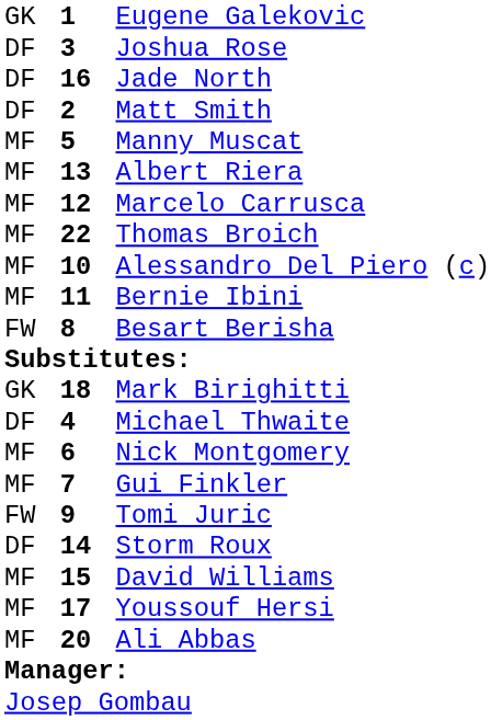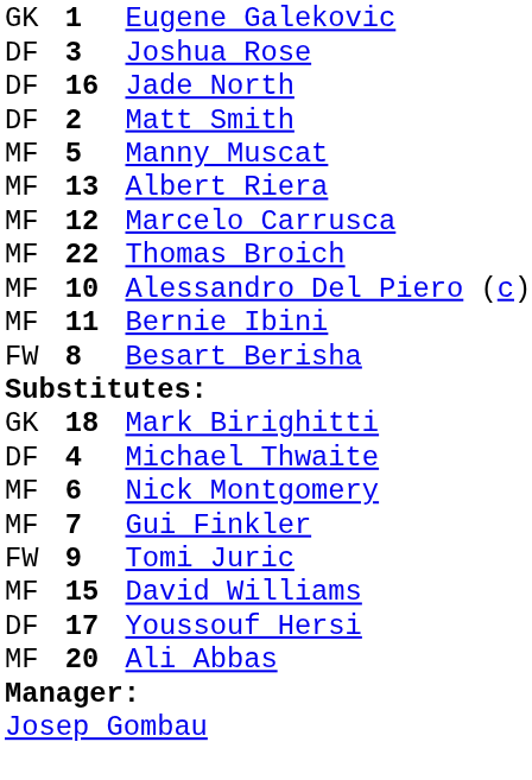- row: DF | 14 | Storm Roux
Youssouf Hersi | column 1: MF -> DF
